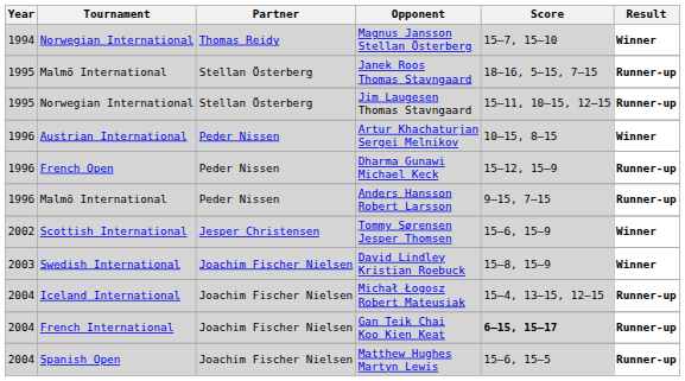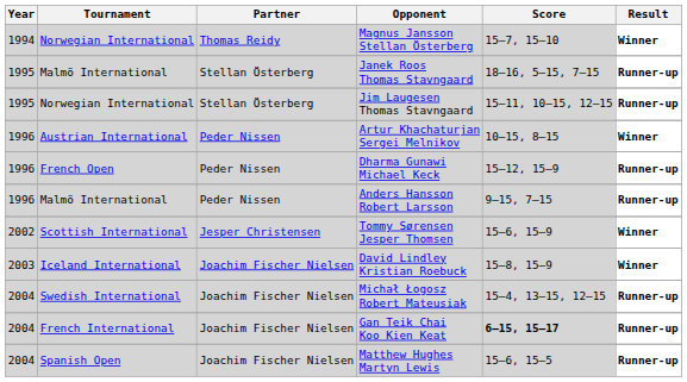David Lindley Kristian Roebuck | Tournament: Swedish International -> Iceland International
Michał Łogosz Robert Mateusiak | Tournament: Iceland International -> Swedish International
